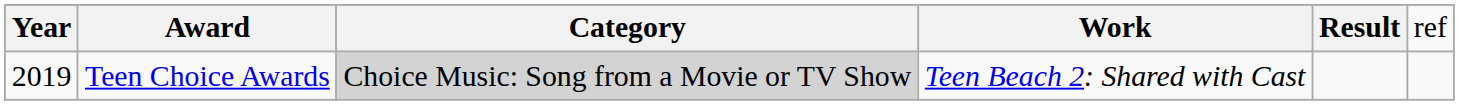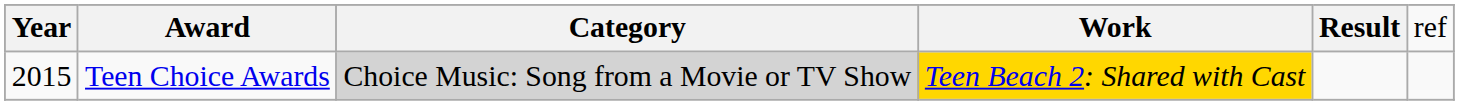Teen Choice Awards | column 1: 2019 -> 2015
Teen Choice Awards | column 4: no background -> gold background
